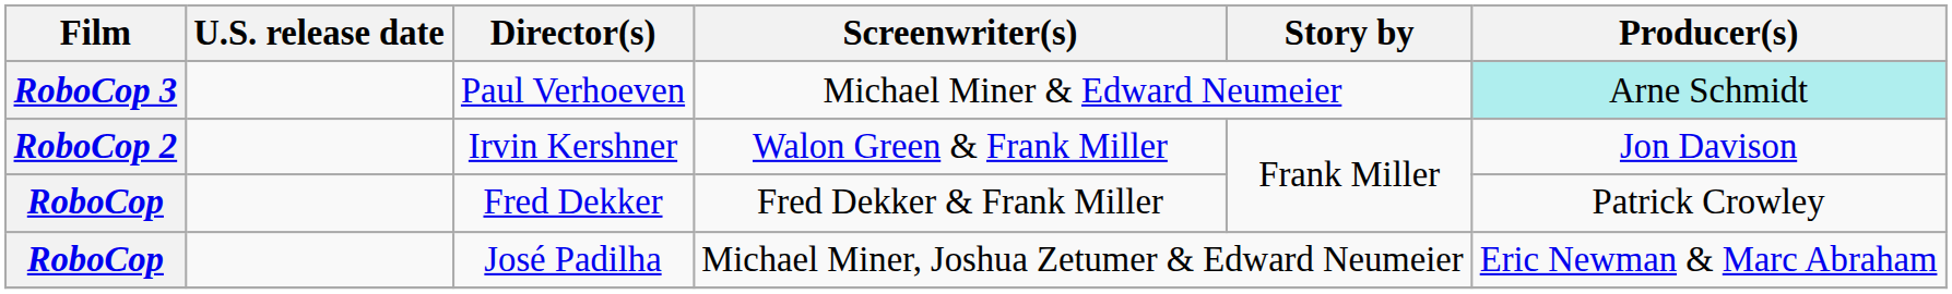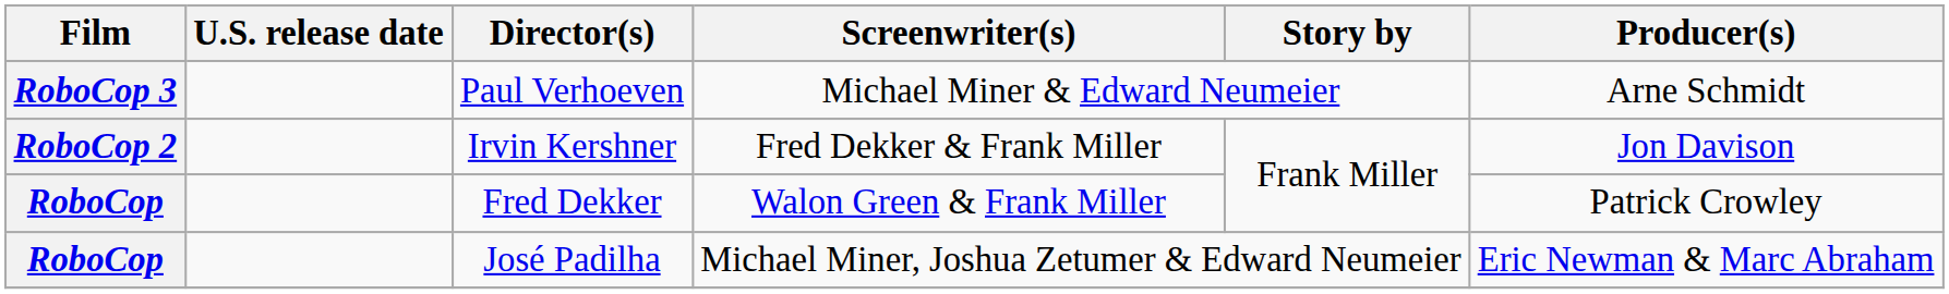Paul Verhoeven | Producer(s): paleturquoise background -> no background
Irvin Kershner | Screenwriter(s): Walon Green & Frank Miller -> Fred Dekker & Frank Miller
Fred Dekker | Screenwriter(s): Fred Dekker & Frank Miller -> Walon Green & Frank Miller
